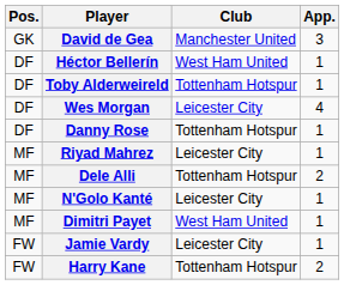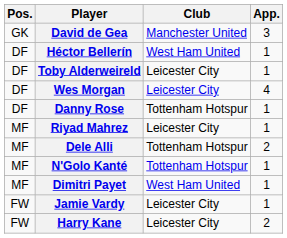Toby Alderweireld | Club: Tottenham Hotspur -> Leicester City
N'Golo Kanté | Club: Leicester City -> Tottenham Hotspur
Harry Kane | Club: Tottenham Hotspur -> Leicester City
